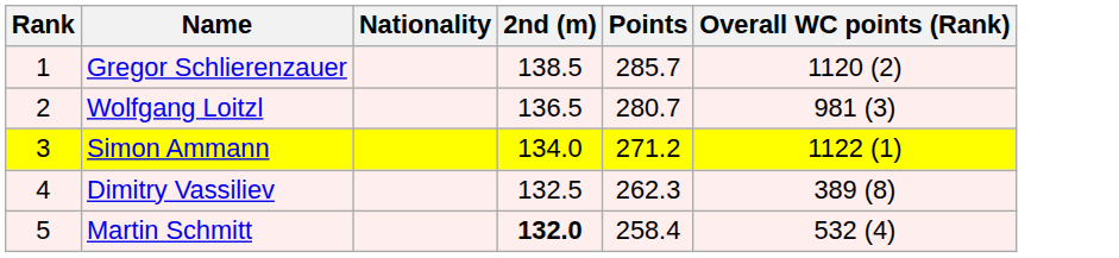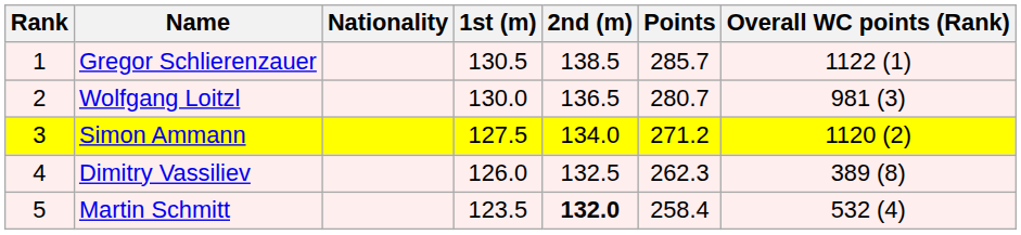+ column: 1st (m) | 130.5 | 130.0 | 127.5 | 126.0 | 123.5
Gregor Schlierenzauer | Overall WC points (Rank): 1120 (2) -> 1122 (1)
Simon Ammann | Overall WC points (Rank): 1122 (1) -> 1120 (2)
